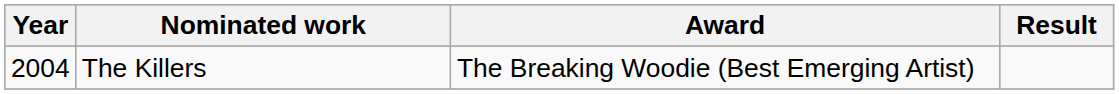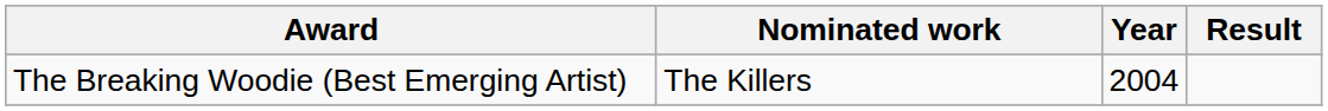columns swapped: Year <-> Award
